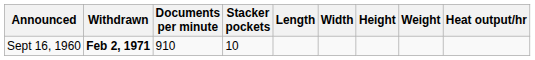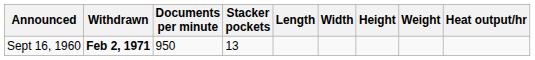Sept 16, 1960 | Documents per minute: 910 -> 950
Sept 16, 1960 | Stacker pockets: 10 -> 13
